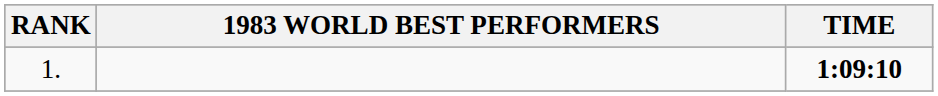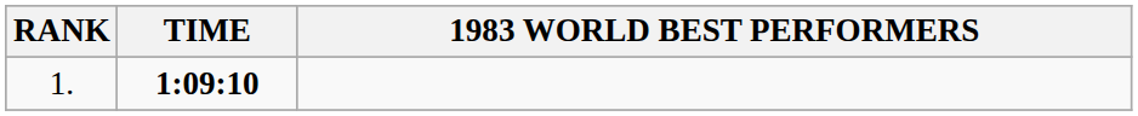columns swapped: 1983 WORLD BEST PERFORMERS <-> TIME
